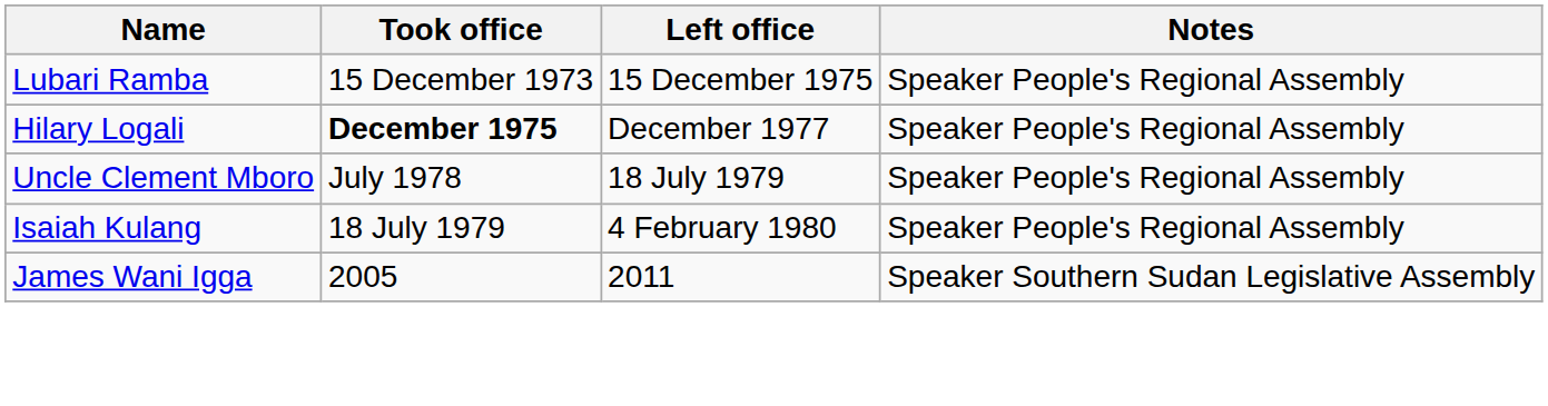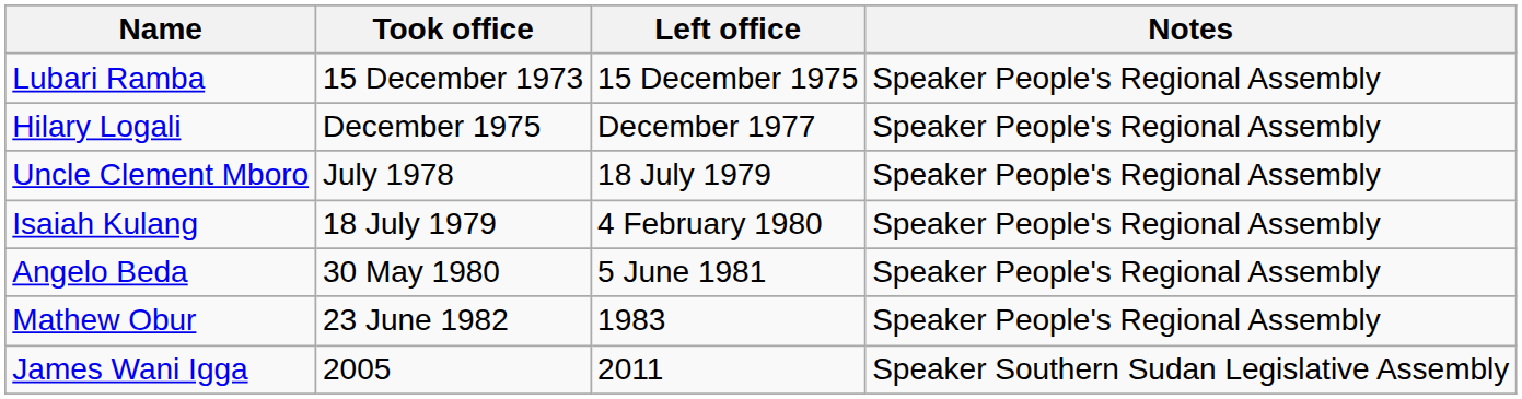Hilary Logali | Took office: bold -> normal
+ row: Angelo Beda | 30 May 1980 | 5 June 1981 | Speaker People's Regional Assembly
+ row: Mathew Obur | 23 June 1982 | 1983 | Speaker People's Regional Assembly
